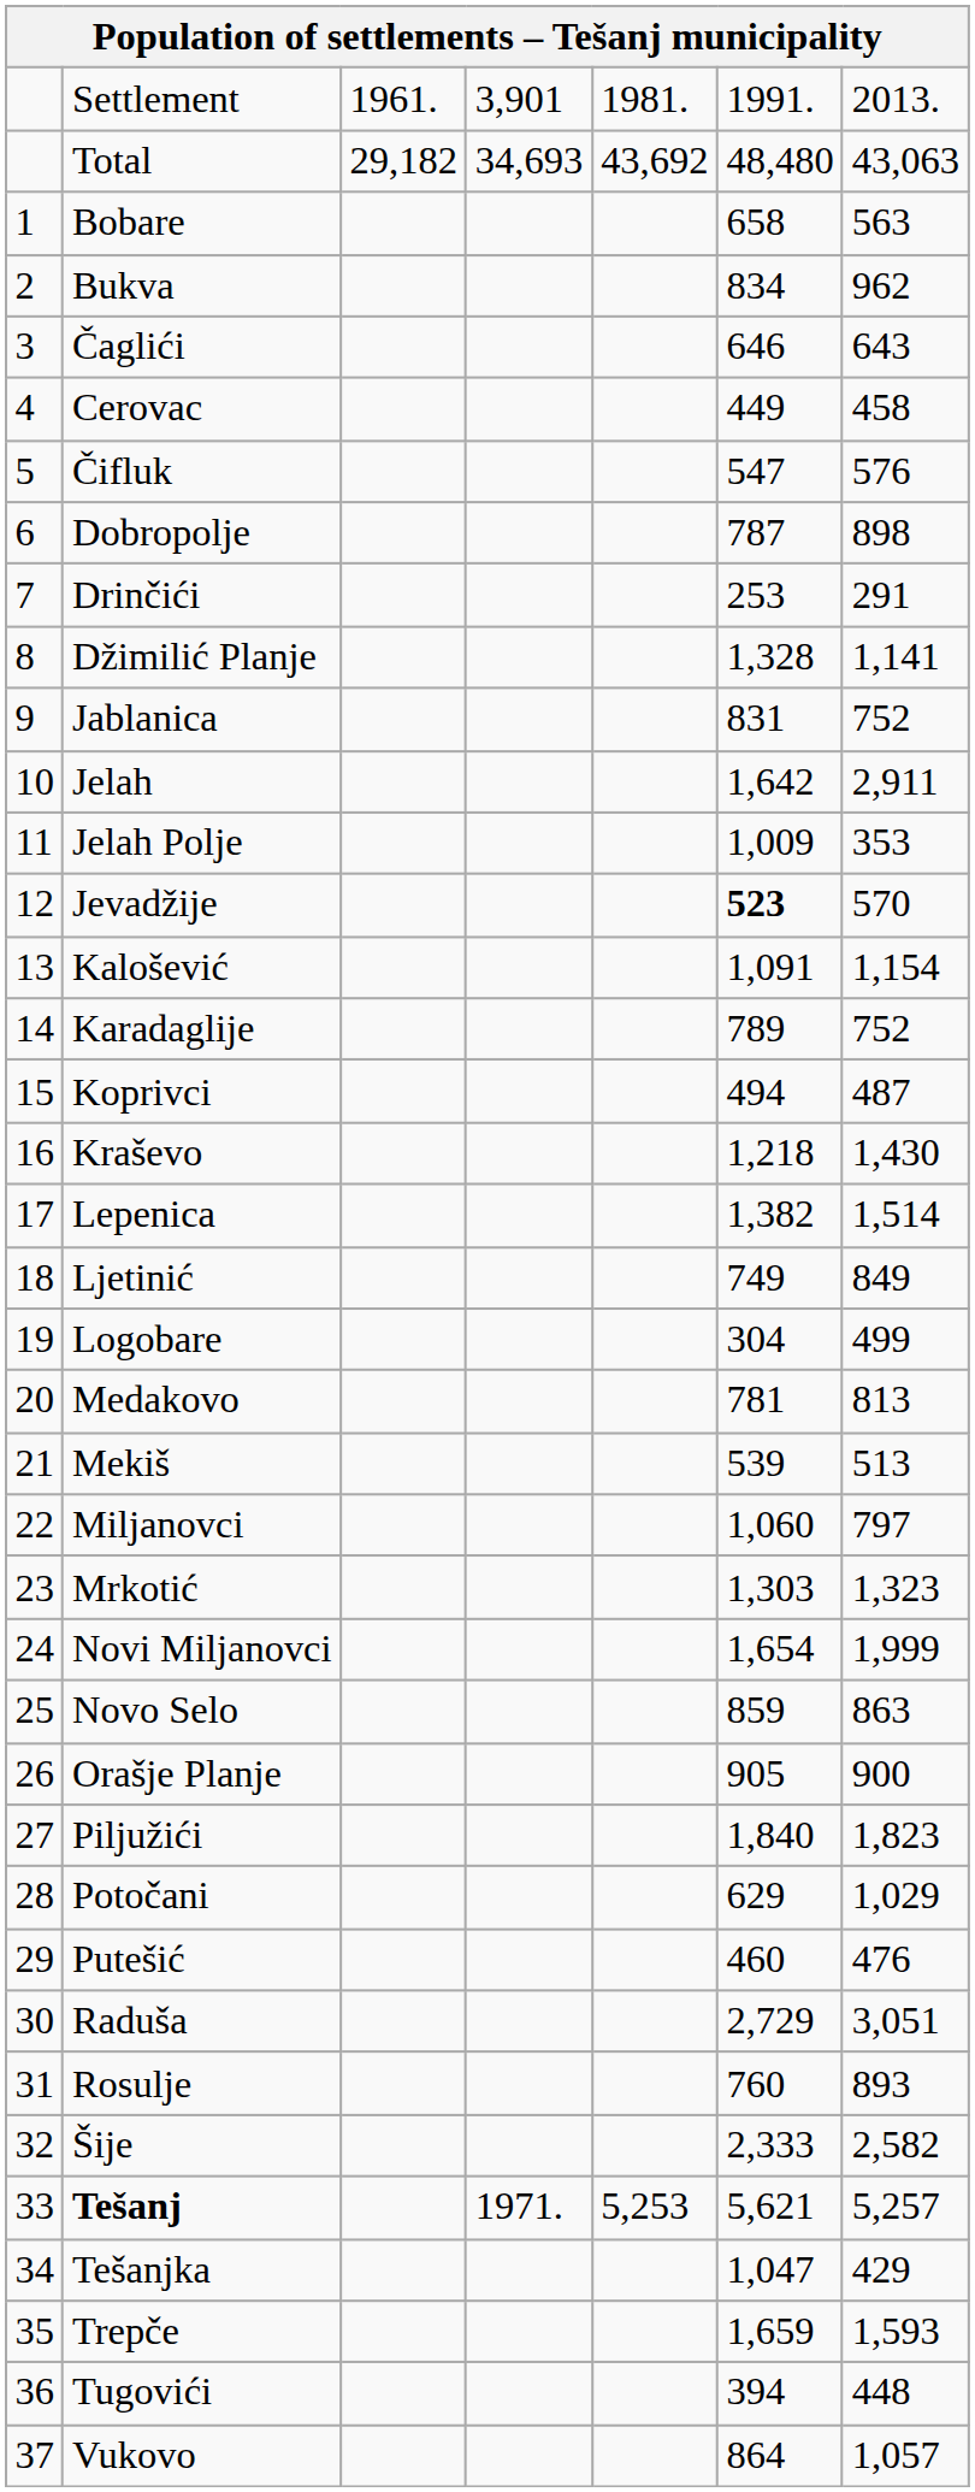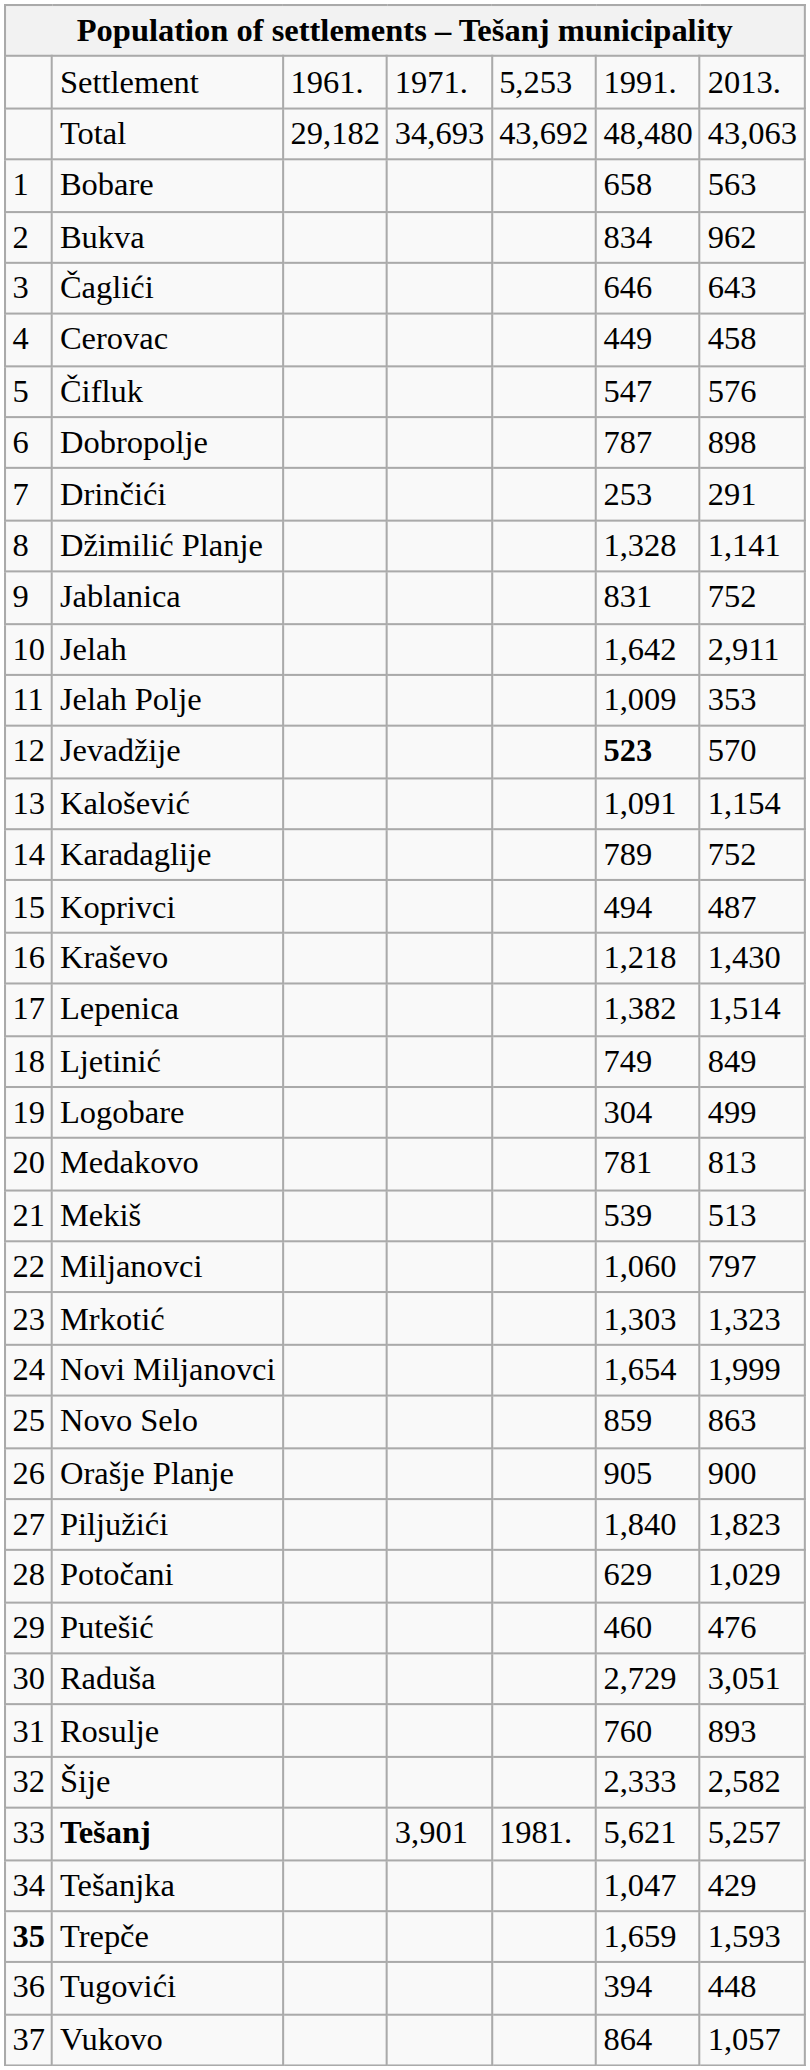Settlement | column 4: 3,901 -> 1971.
Settlement | column 5: 1981. -> 5,253
Tešanj | column 4: 1971. -> 3,901
Tešanj | column 5: 5,253 -> 1981.
Trepče | column 1: normal -> bold
